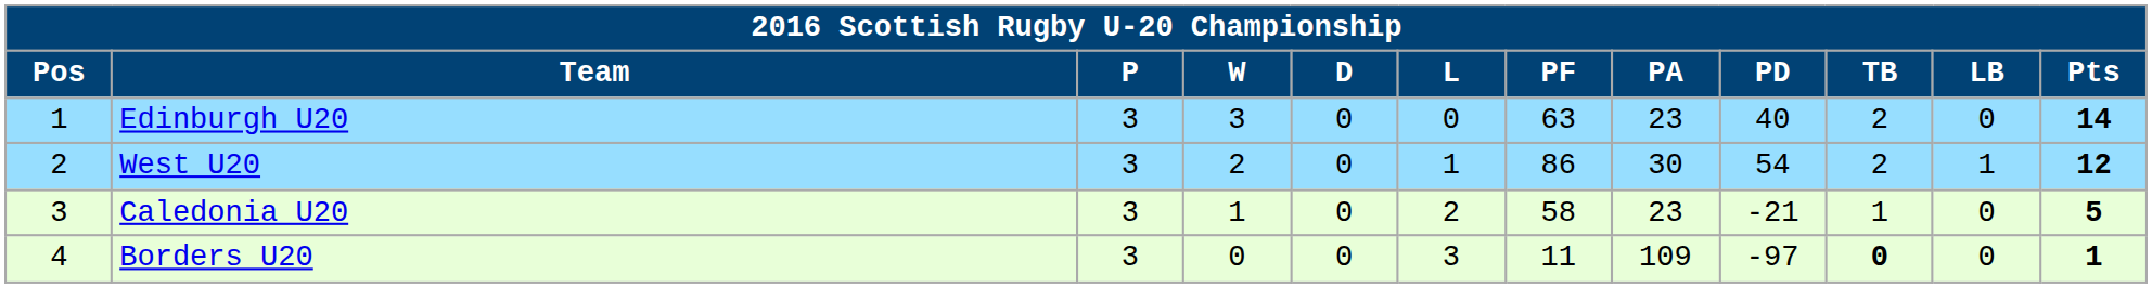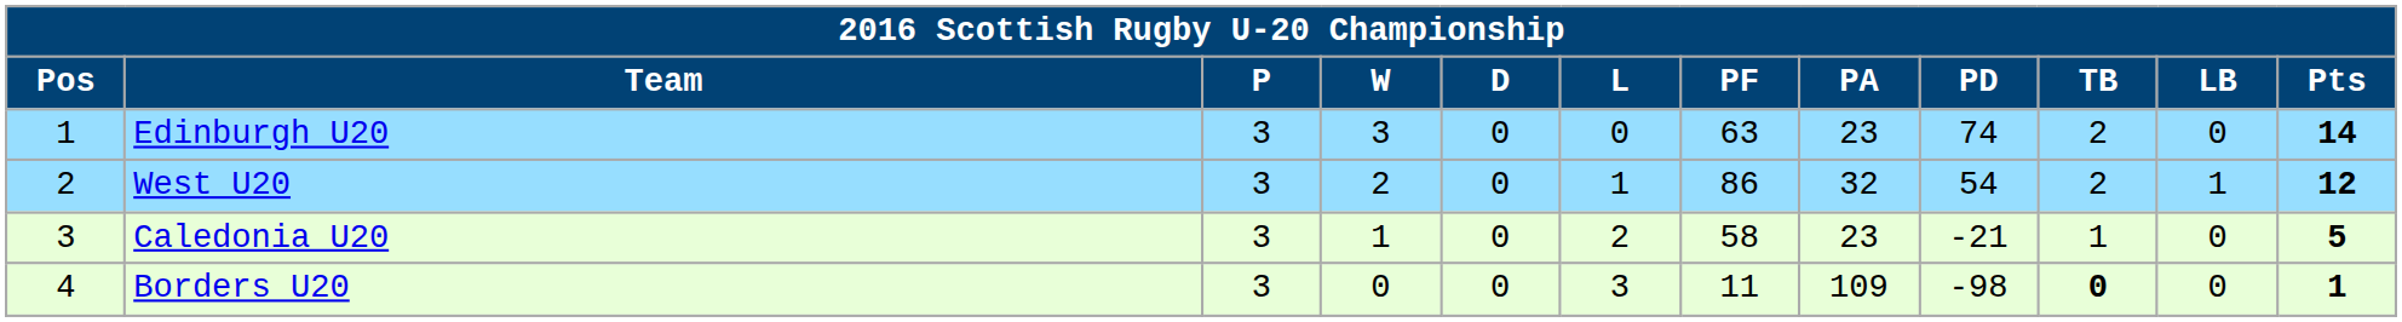Edinburgh U20 | PD: 40 -> 74
West U20 | PA: 30 -> 32
Borders U20 | PD: -97 -> -98
